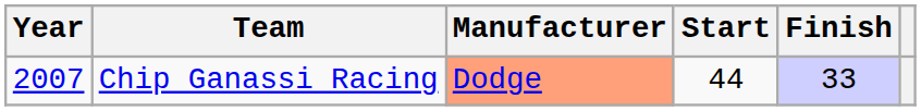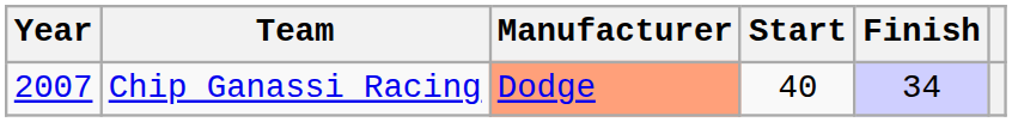Chip Ganassi Racing | Start: 44 -> 40
Chip Ganassi Racing | Finish: 33 -> 34
